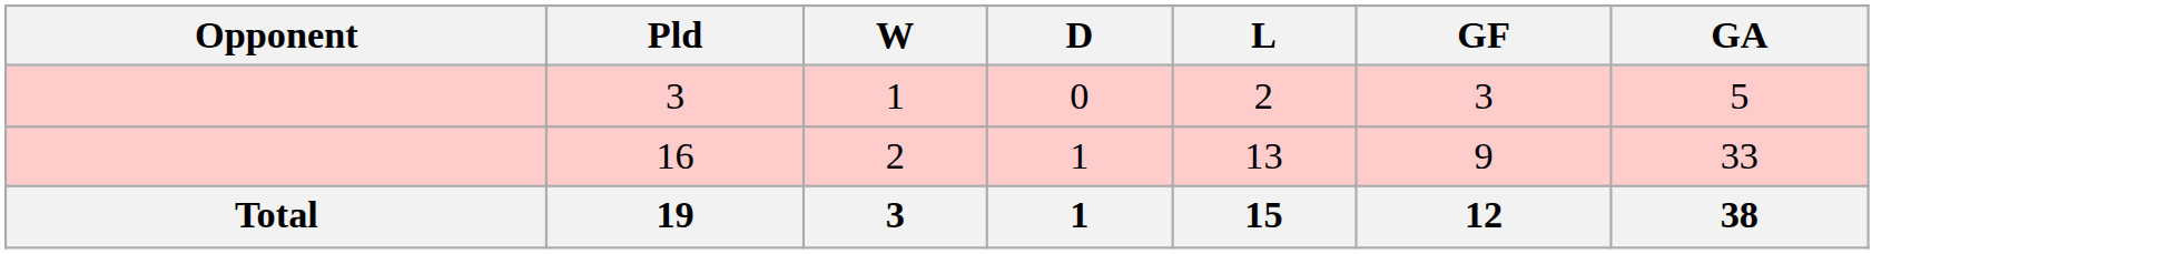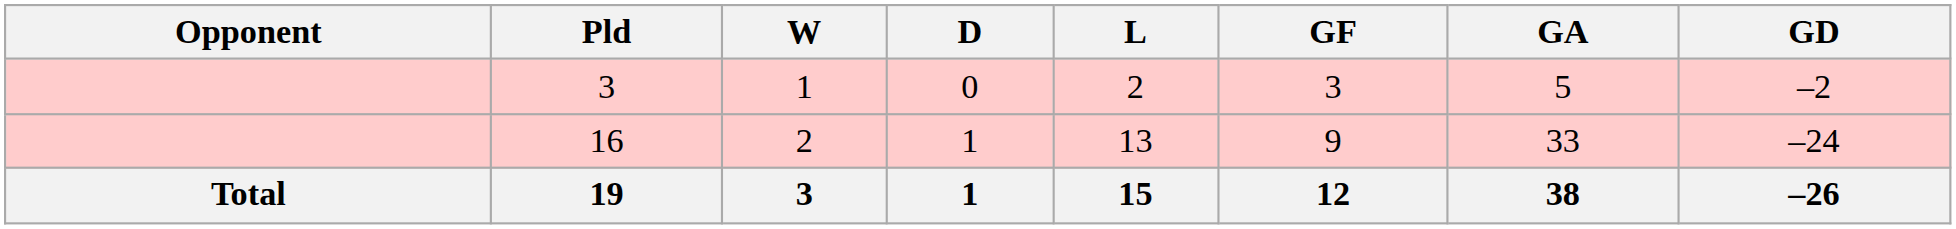+ column: GD | –2 | –24 | –26
